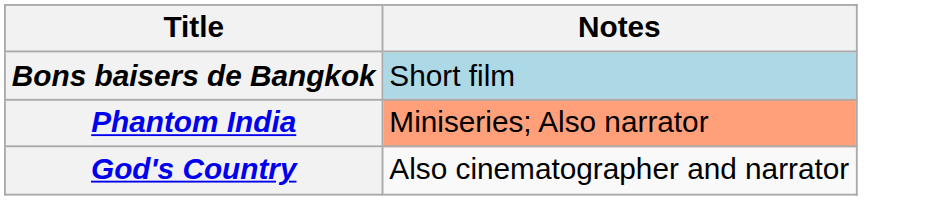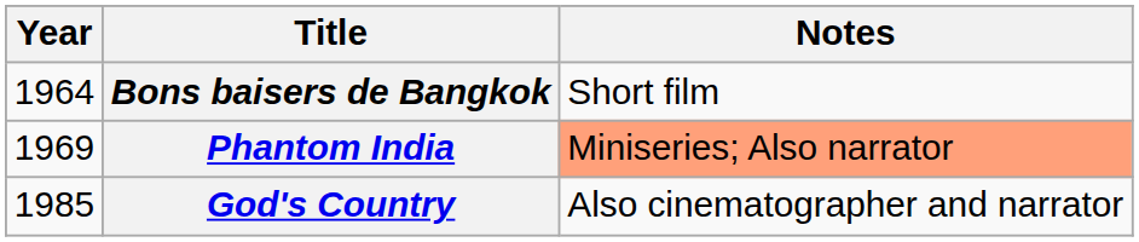+ column: Year | 1964 | 1969 | 1985
Bons baisers de Bangkok | Notes: lightblue background -> no background
